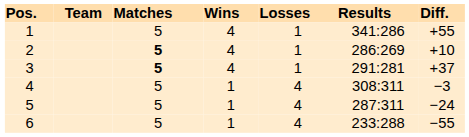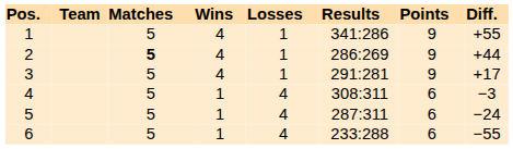+ column: Points | 9 | 9 | 9 | 6 | 6 | 6
2 | Diff.: +10 -> +44
3 | Matches: bold -> normal
3 | Diff.: +37 -> +17
